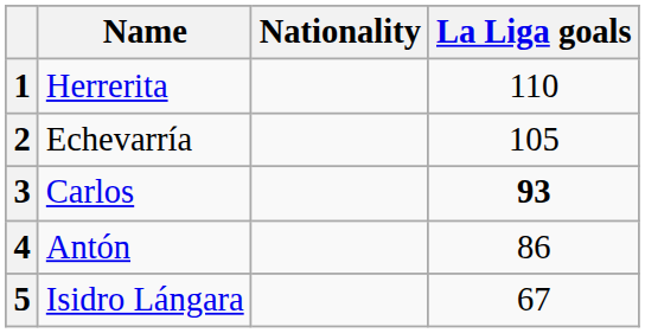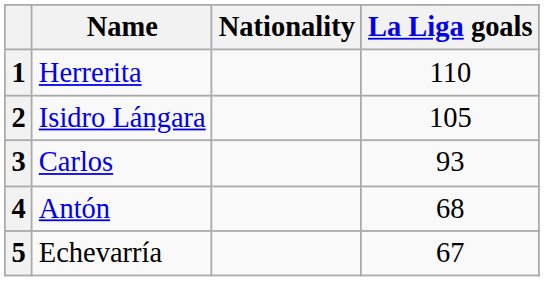2 | Name: Echevarría -> Isidro Lángara
3 | La Liga goals: bold -> normal
4 | La Liga goals: 86 -> 68
5 | Name: Isidro Lángara -> Echevarría
